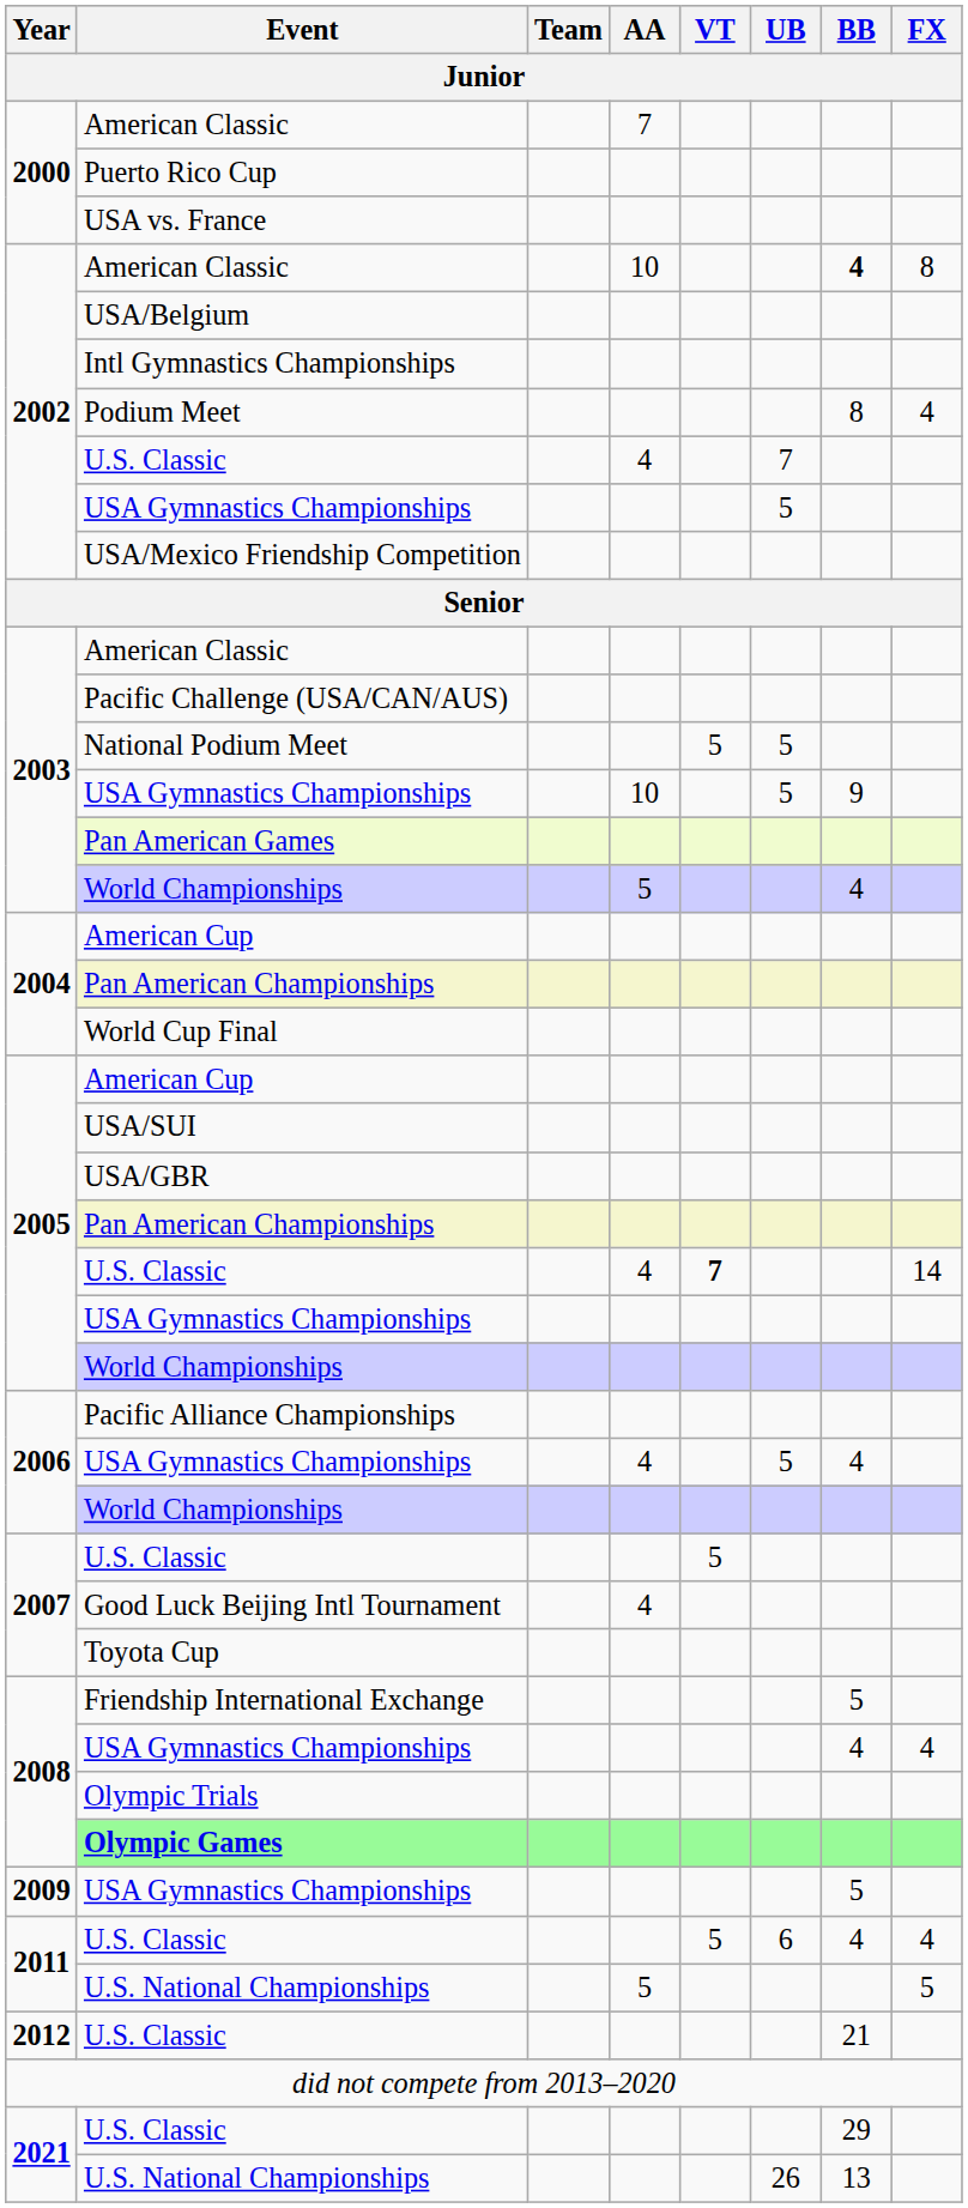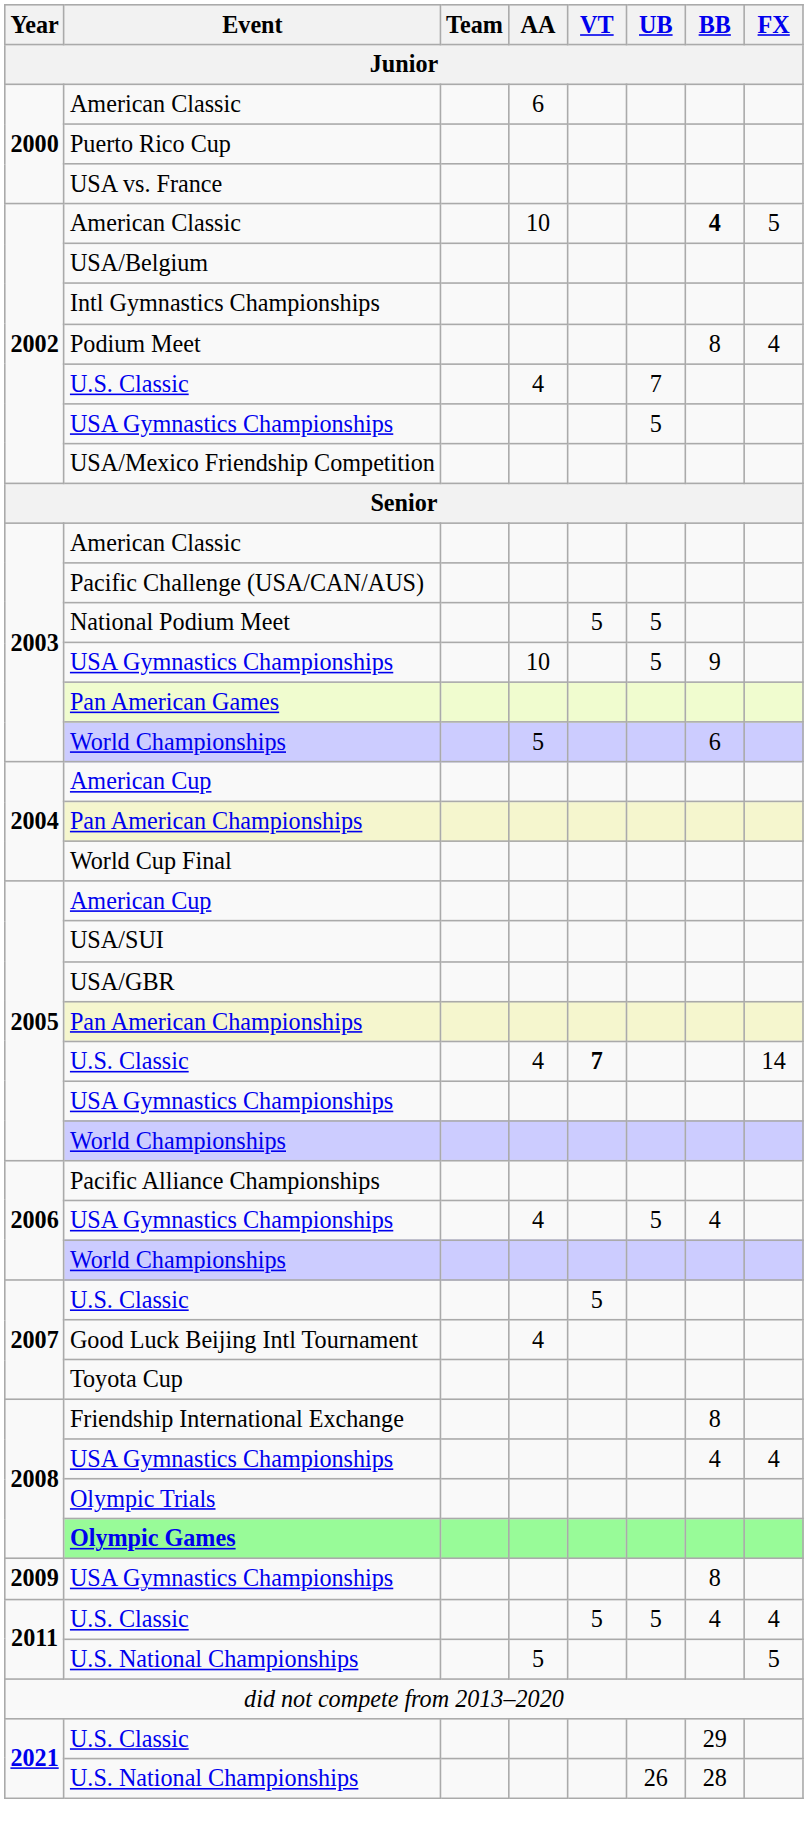2000 / American Classic | AA: 7 -> 6
2002 / American Classic | FX: 8 -> 5
2003 / World Championships | BB: 4 -> 6
Friendship International Exchange | BB: 5 -> 8
2009 / USA Gymnastics Championships | BB: 5 -> 8
2011 / U.S. Classic | UB: 6 -> 5
- row: 2012 | U.S. Classic | 21
2021 / U.S. National Championships | BB: 13 -> 28
